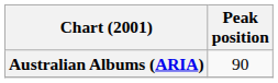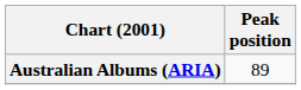Australian Albums (ARIA) | Peak position: 90 -> 89
